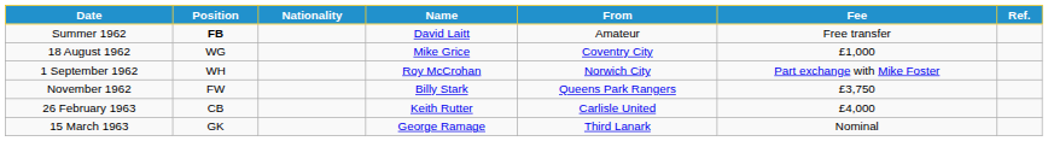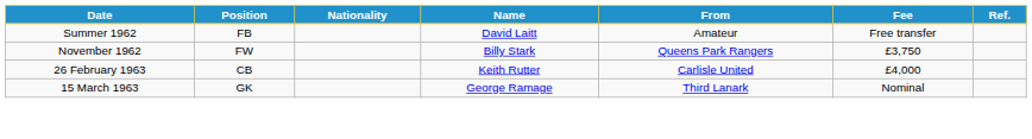Summer 1962 | Position: bold -> normal
- row: 18 August 1962 | WG | Mike Grice | Coventry City | £1,000
- row: 1 September 1962 | WH | Roy McCrohan | Norwich City | Part exchange with Mike Foster
